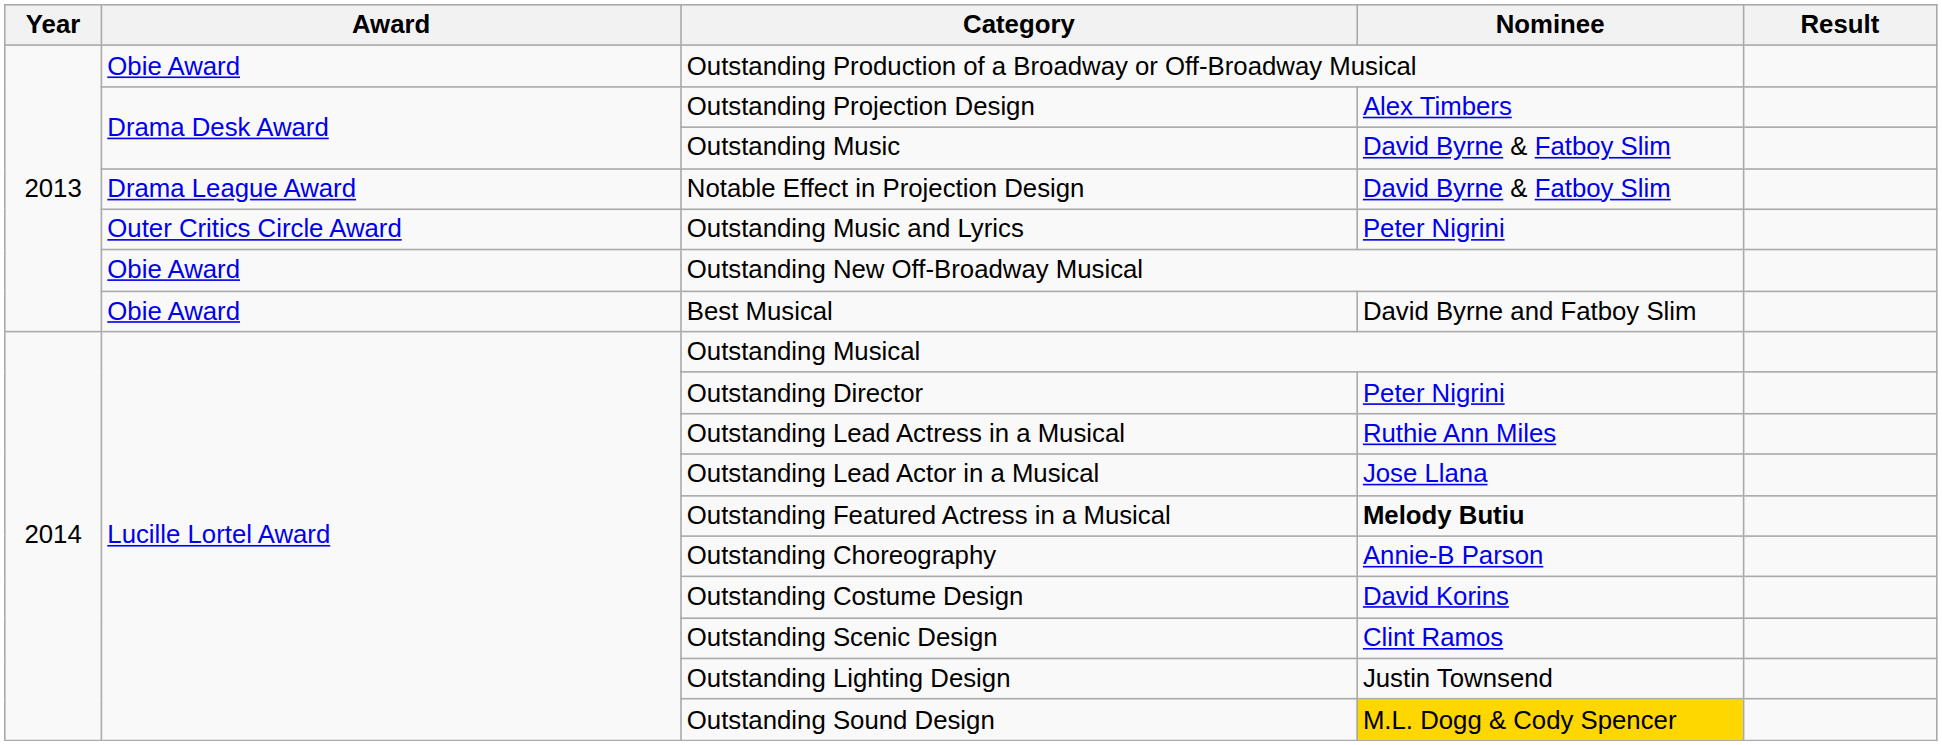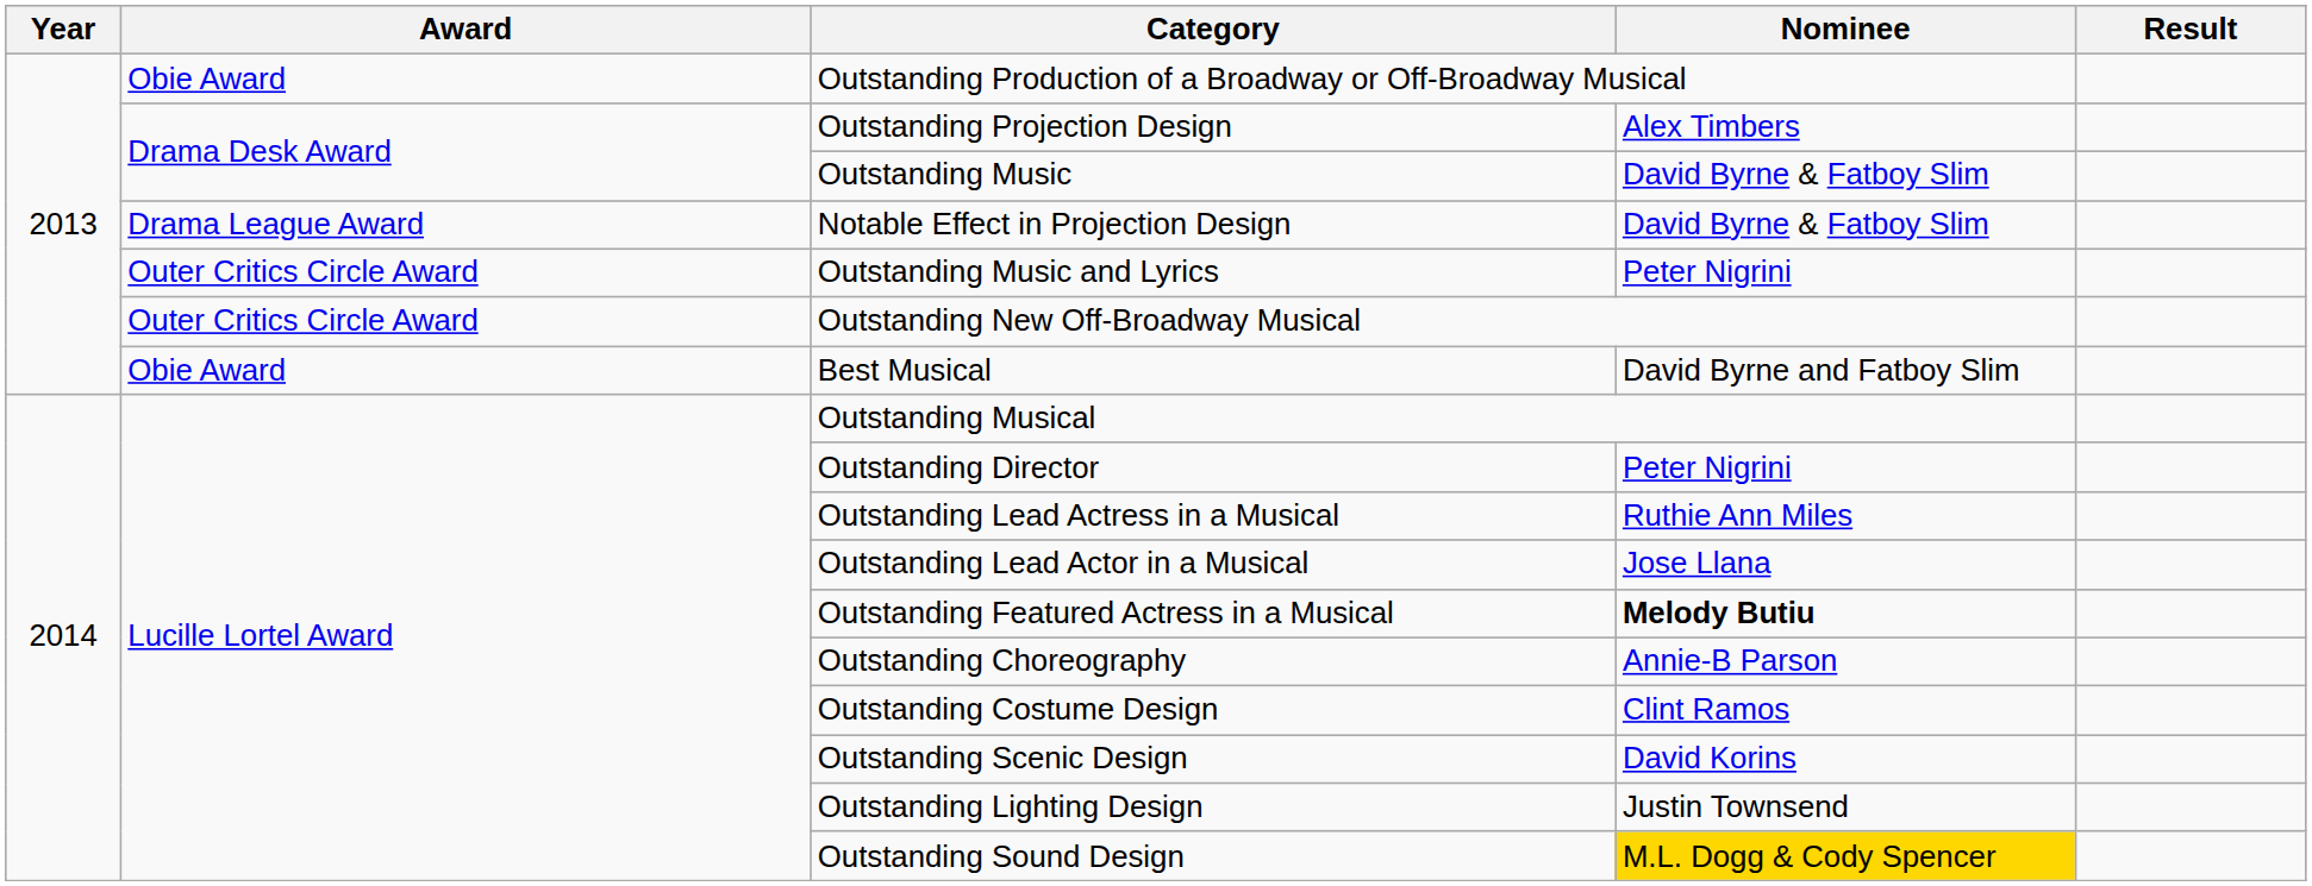Outstanding New Off-Broadway Musical | Award: Obie Award -> Outer Critics Circle Award
Outstanding Costume Design | Nominee: David Korins -> Clint Ramos
Outstanding Scenic Design | Nominee: Clint Ramos -> David Korins
